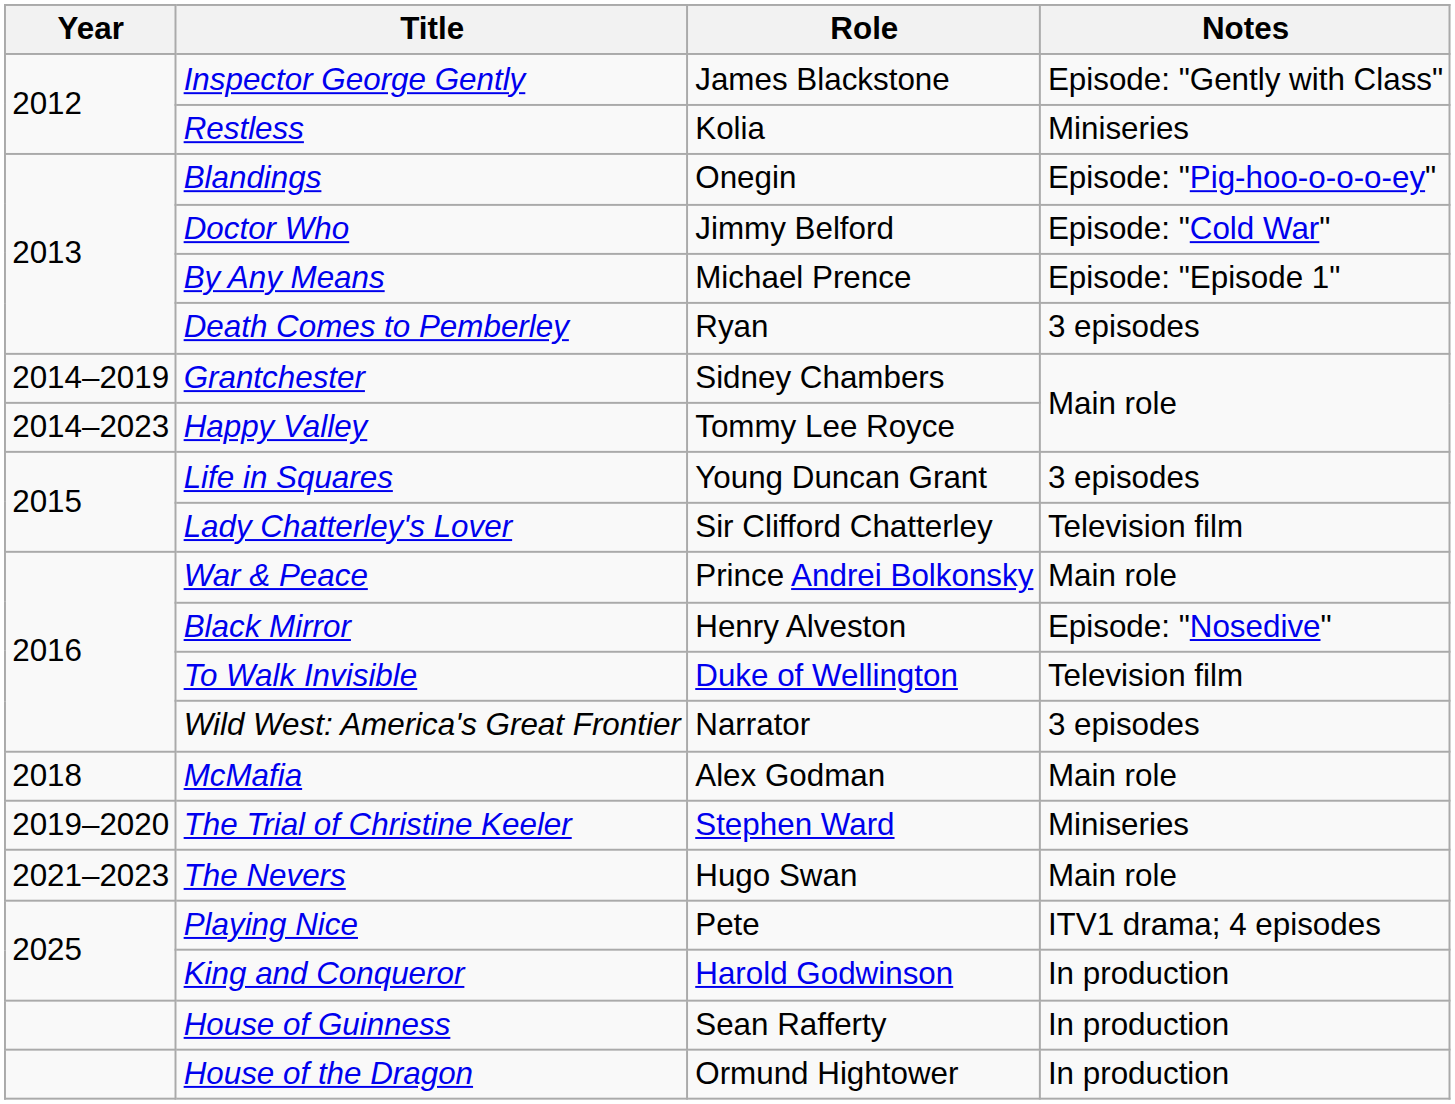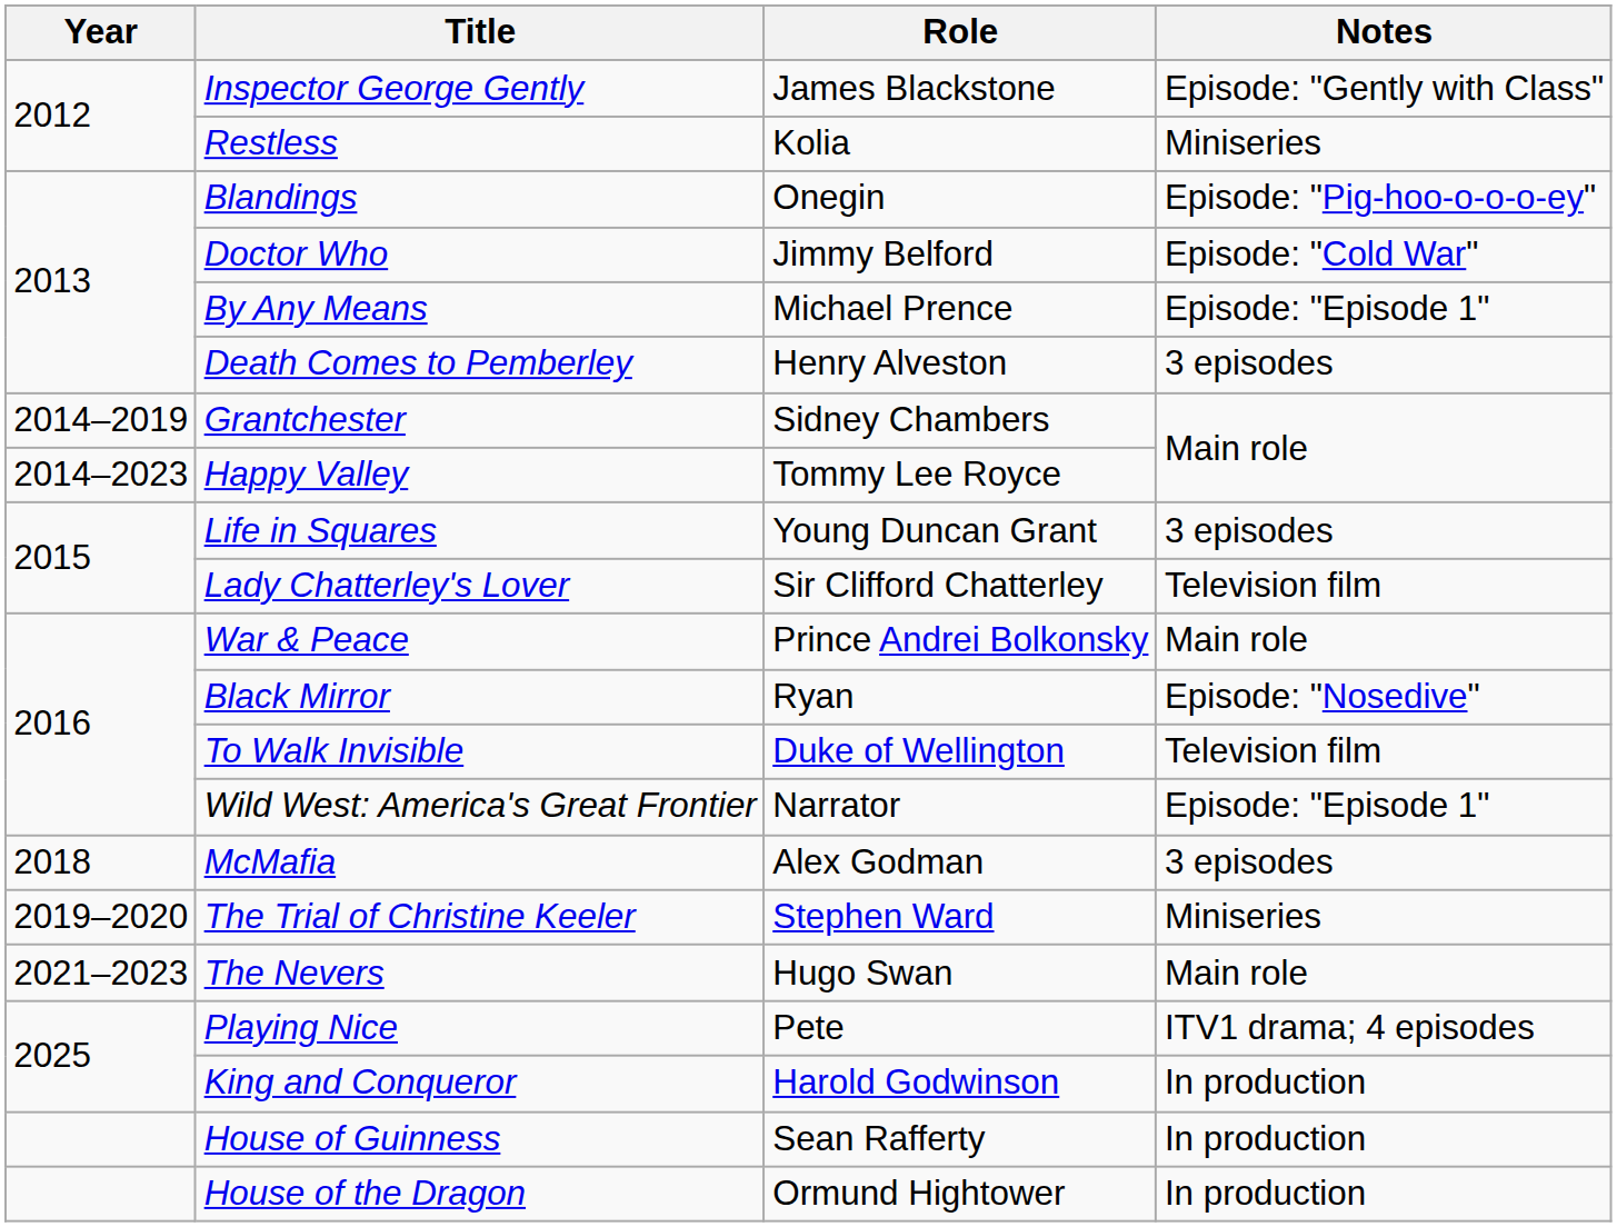Death Comes to Pemberley | Role: Ryan -> Henry Alveston
Black Mirror | Role: Henry Alveston -> Ryan
Wild West: America's Great Frontier | Notes: 3 episodes -> Episode: "Episode 1"
McMafia | Notes: Main role -> 3 episodes
